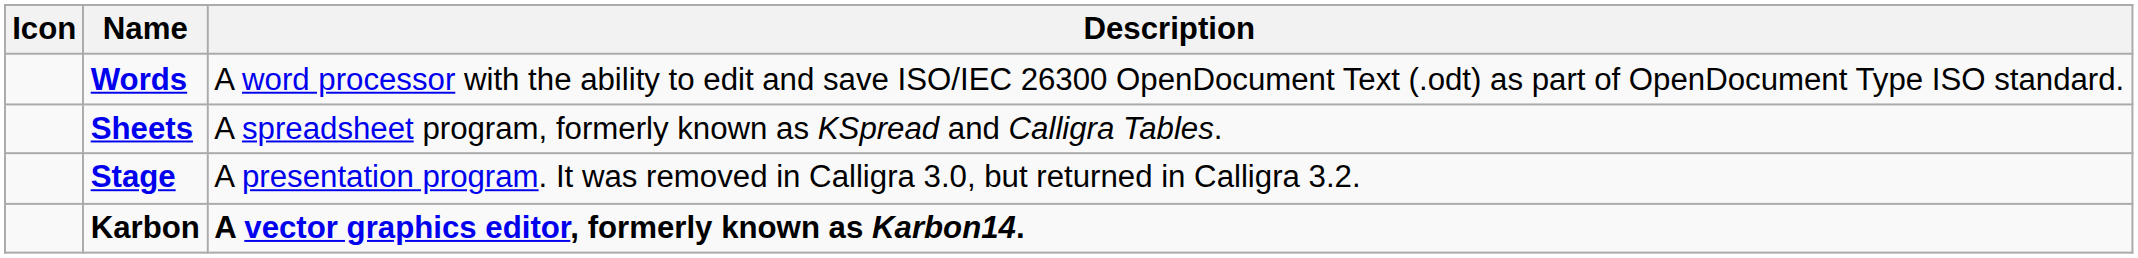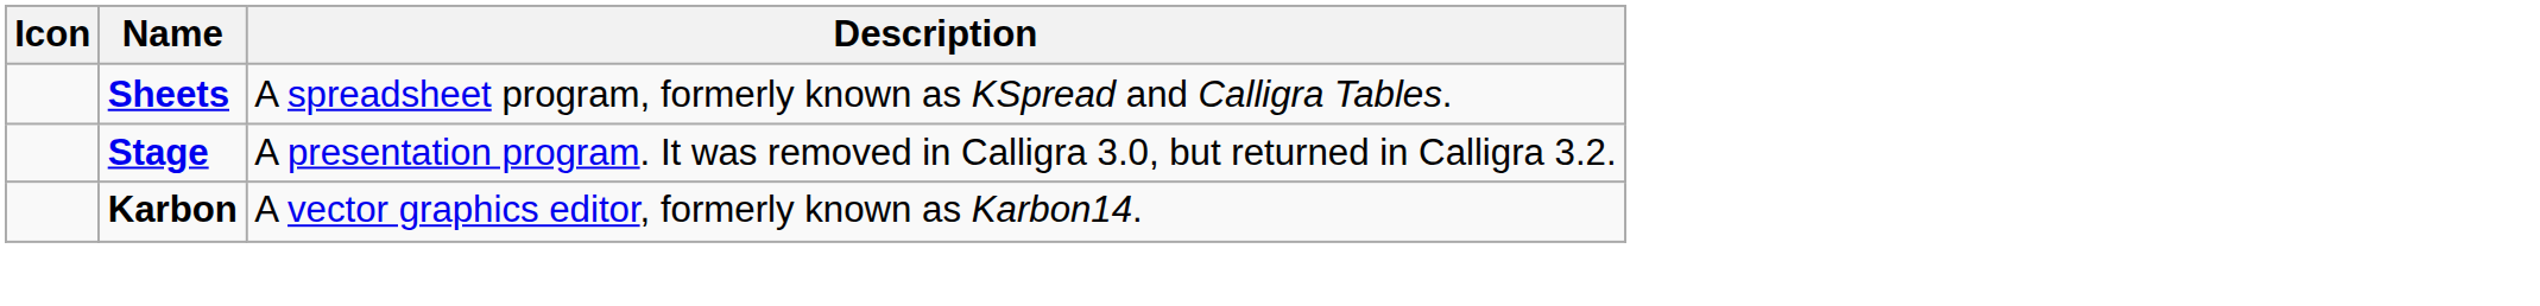- row: Words | A word processor with the ability to edit and save ISO/IEC 26300 OpenDocument Text (.odt) as part of OpenDocument Type ISO standard.
Karbon | Description: bold -> normal
